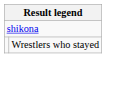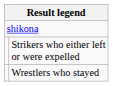+ row: Strikers who either left or were expelled
